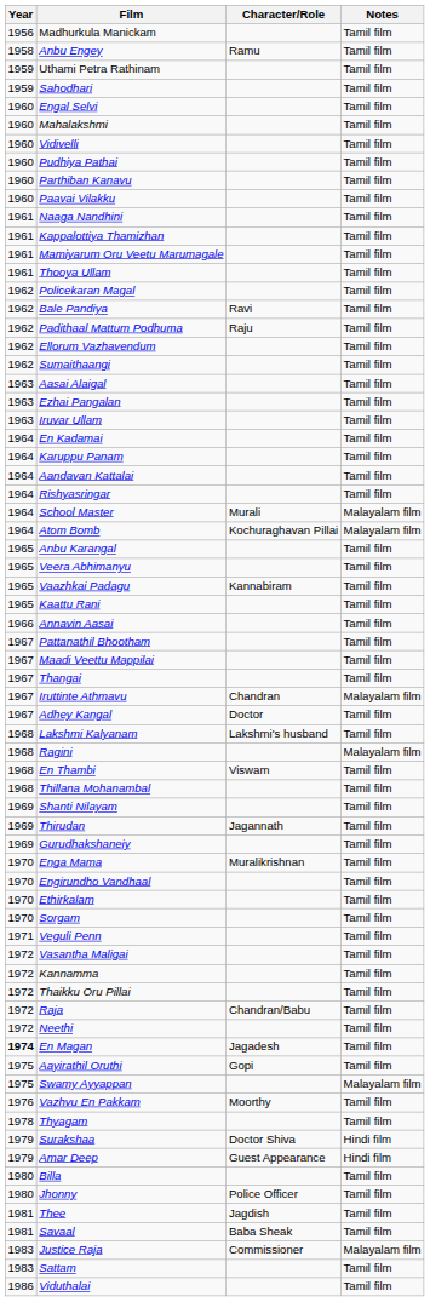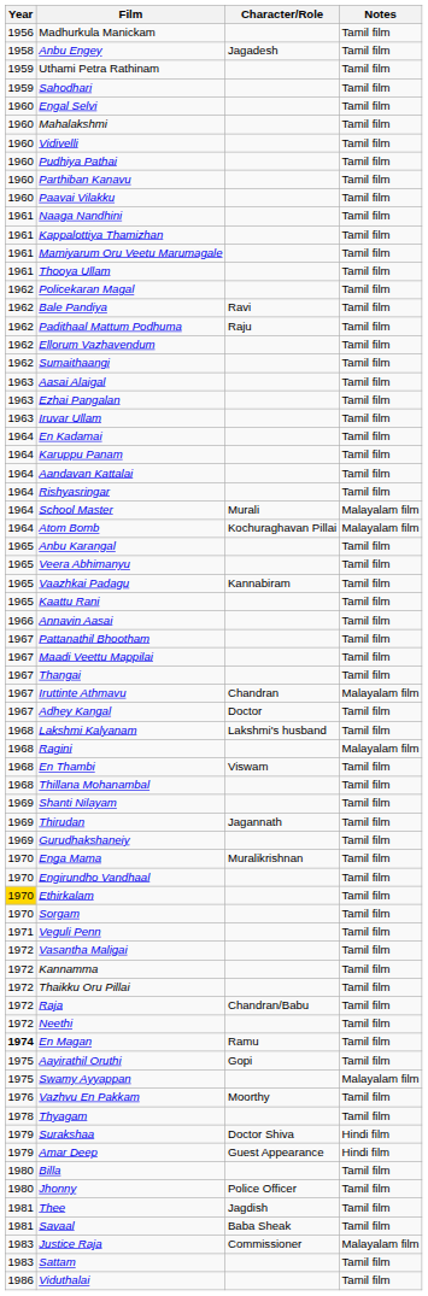Anbu Engey | Character/Role: Ramu -> Jagadesh
Ethirkalam | Year: no background -> gold background
En Magan | Character/Role: Jagadesh -> Ramu
